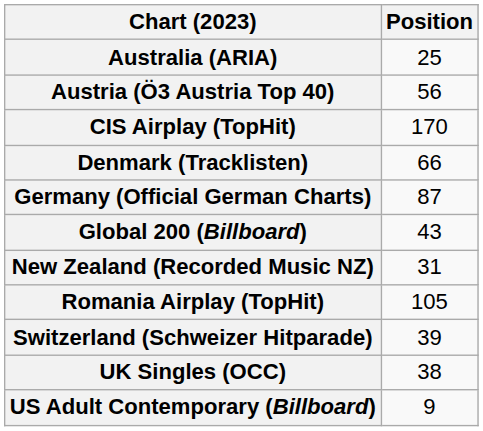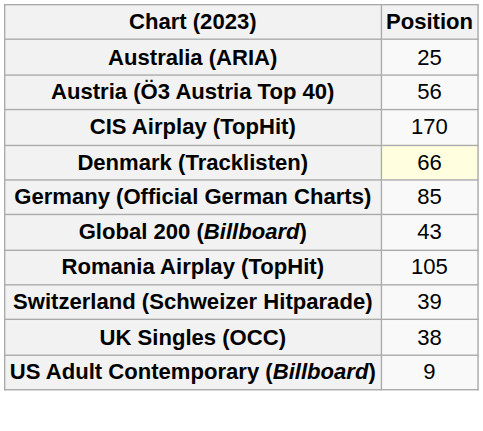Denmark (Tracklisten) | Position: no background -> lightyellow background
Germany (Official German Charts) | Position: 87 -> 85
- row: New Zealand (Recorded Music NZ) | 31
